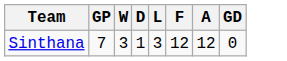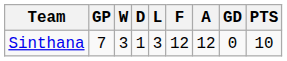+ column: PTS | 10
